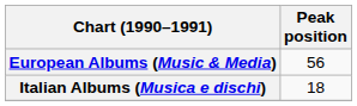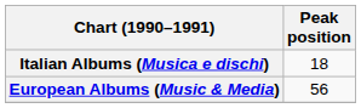rows swapped: European Albums (Music & Media) <-> Italian Albums (Musica e dischi)
